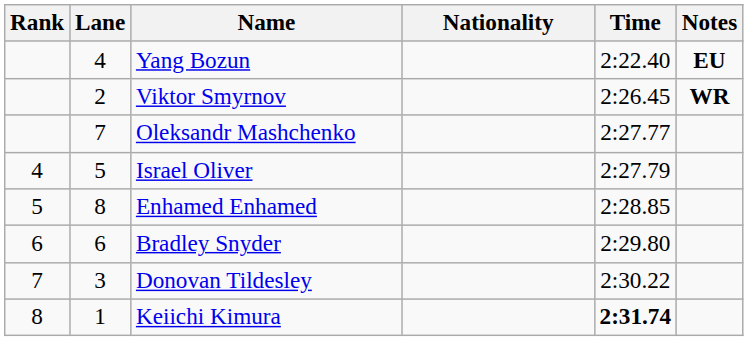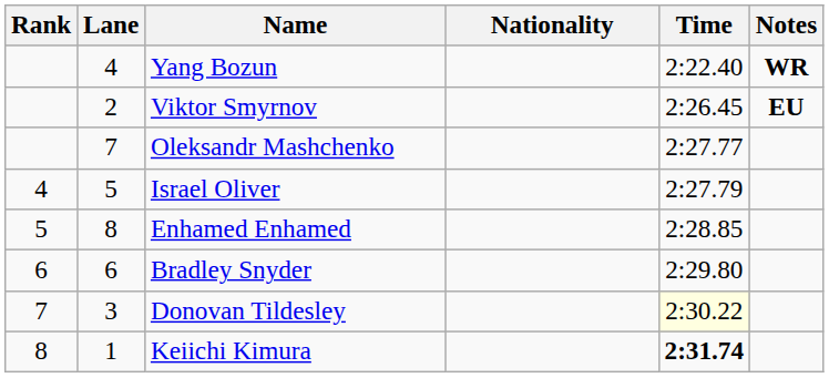Yang Bozun | Notes: EU -> WR
Viktor Smyrnov | Notes: WR -> EU
Donovan Tildesley | Time: no background -> lightyellow background
